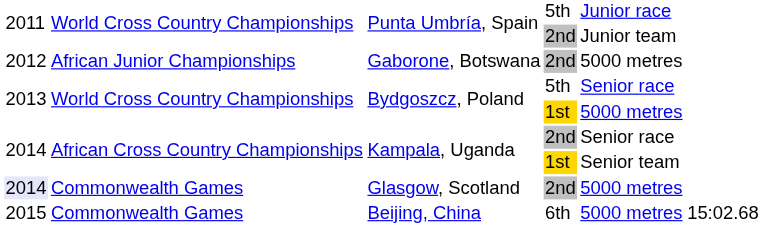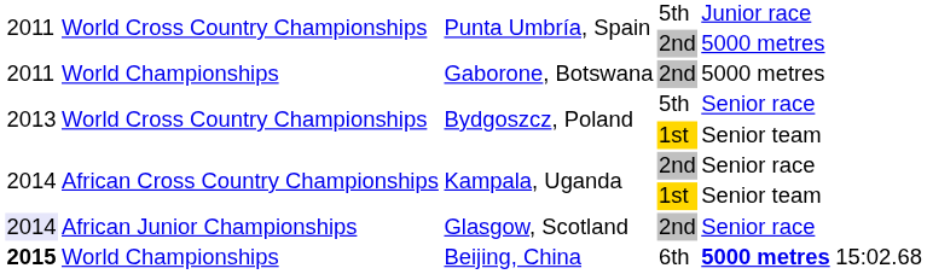Punta Umbría, Spain / 2nd | column 5: Junior team -> 5000 metres
Gaborone, Botswana | column 1: 2012 -> 2011
Gaborone, Botswana | column 2: African Junior Championships -> World Championships
Bydgoszcz, Poland / 1st | column 5: 5000 metres -> Senior team
Glasgow, Scotland | column 2: Commonwealth Games -> African Junior Championships
Glasgow, Scotland | column 5: 5000 metres -> Senior race
Beijing, China | column 1: normal -> bold
Beijing, China | column 2: Commonwealth Games -> World Championships
Beijing, China | column 5: normal -> bold
